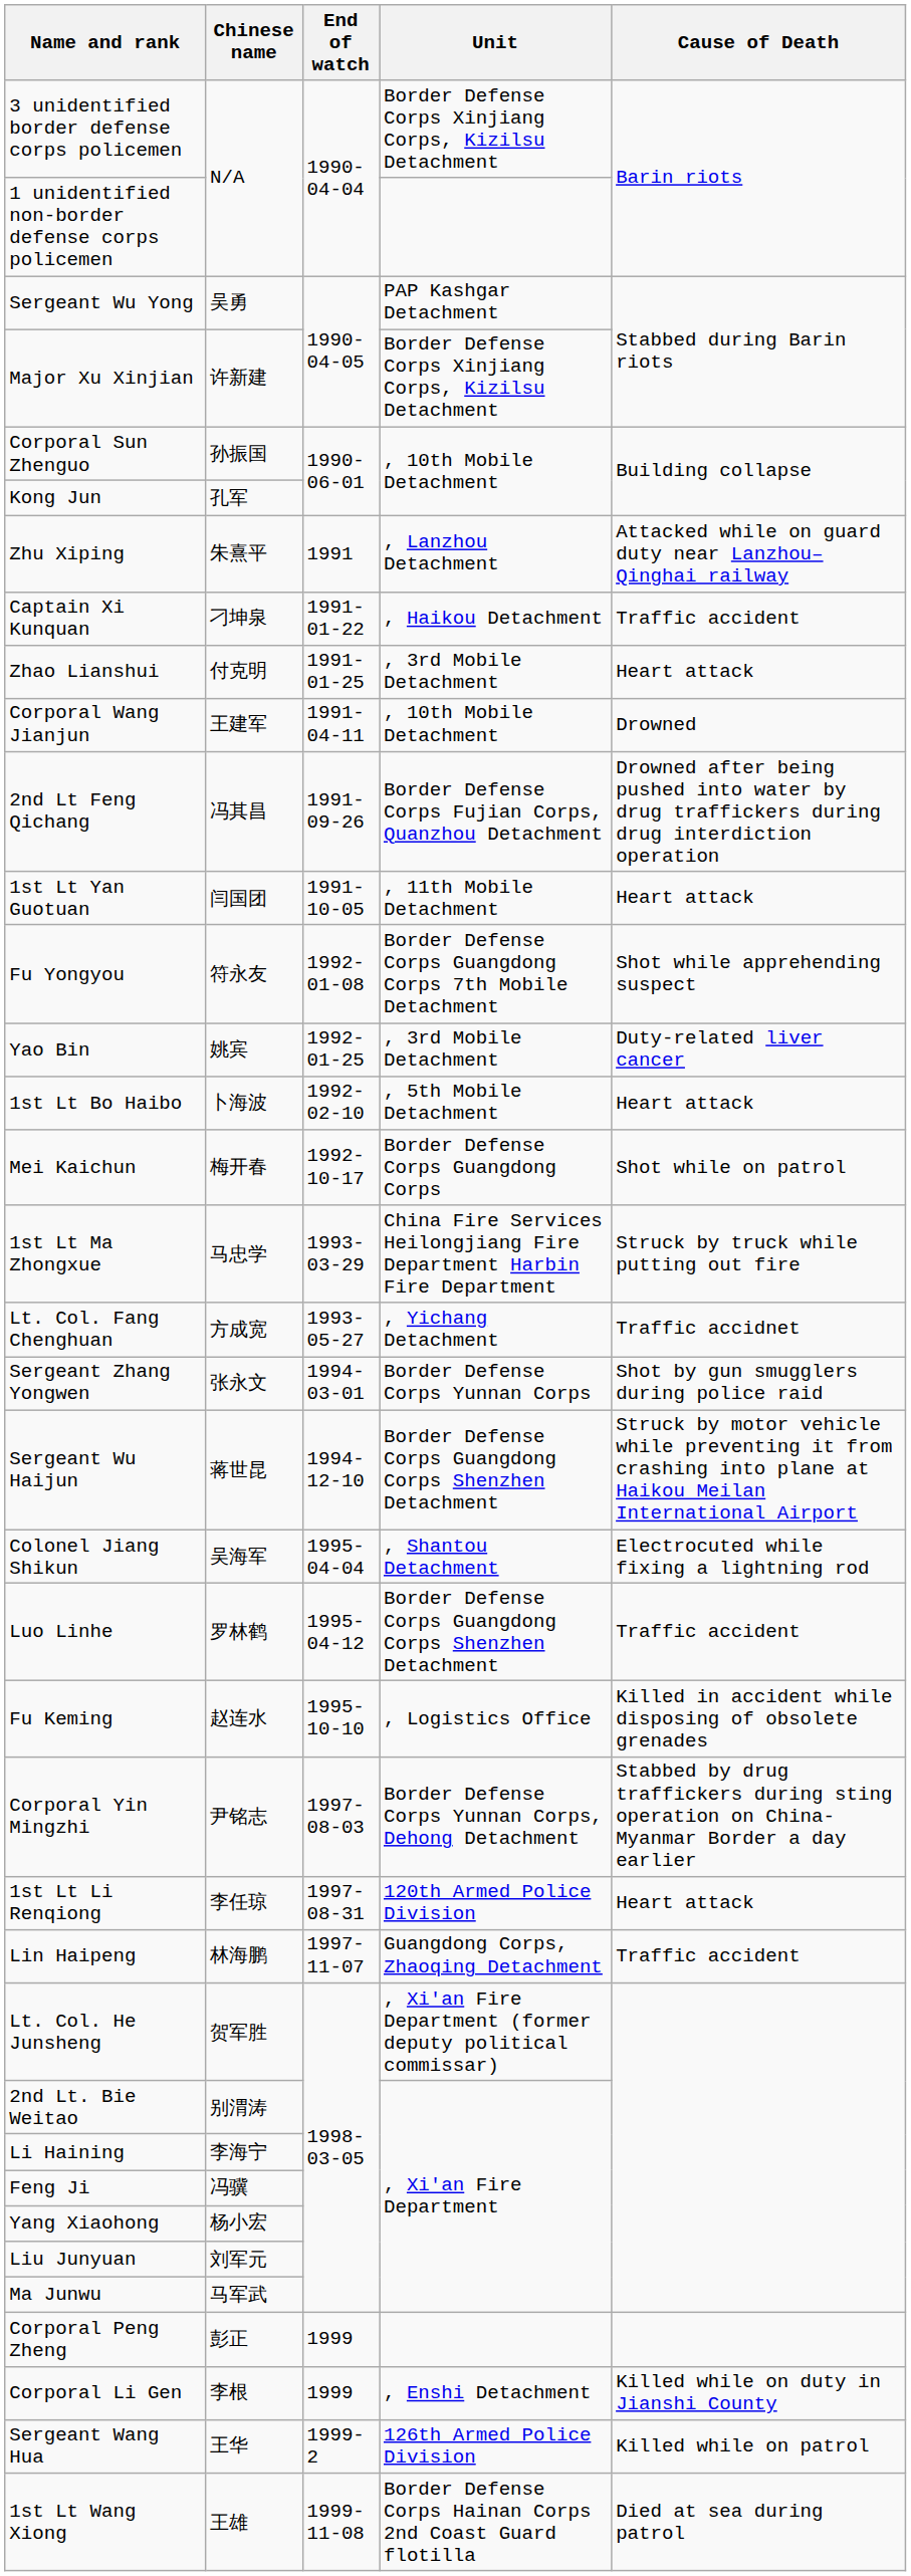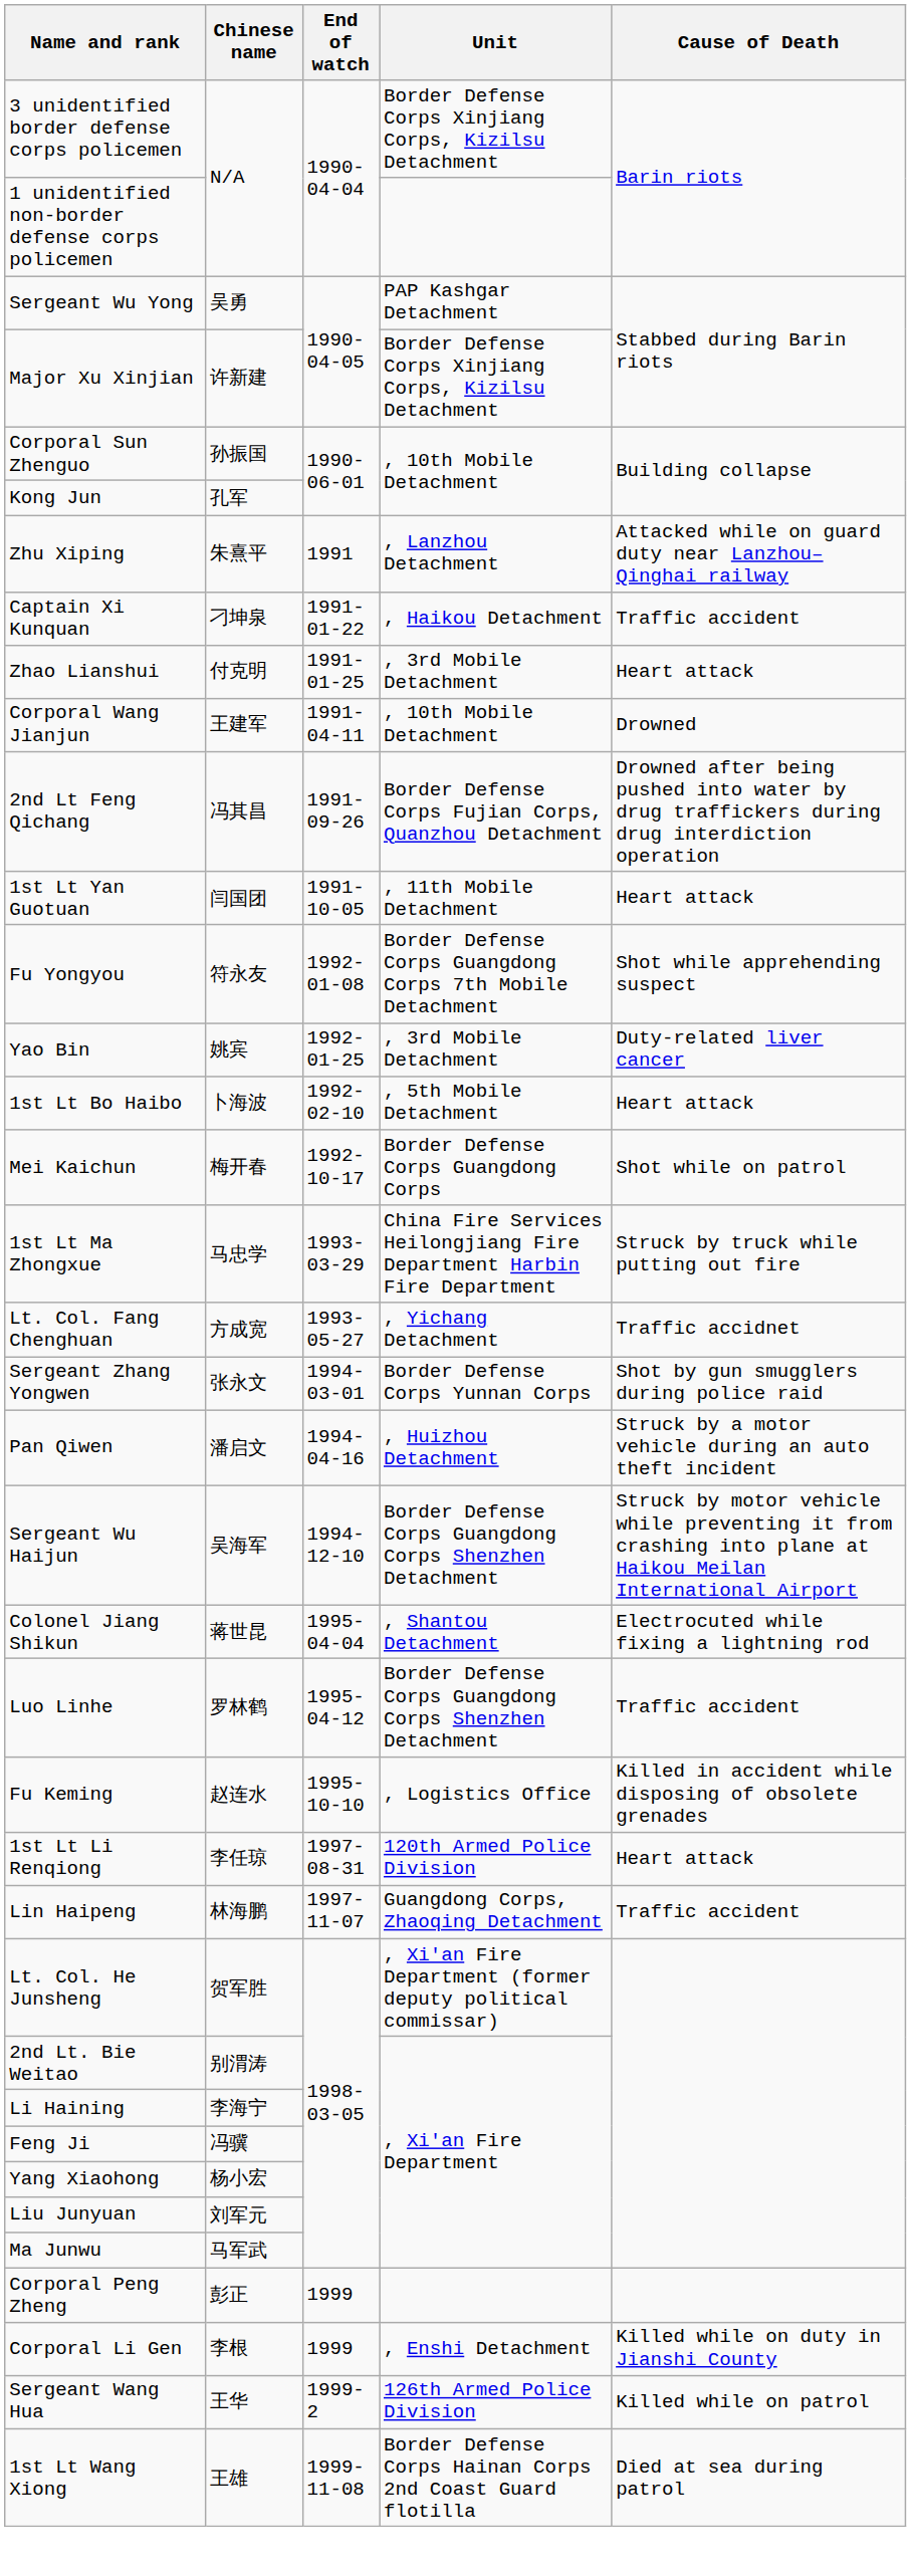+ row: Pan Qiwen | 潘启文 | 1994-04-16 | , Huizhou Detachment | Struck by a motor vehicle during an auto theft incident
Sergeant Wu Haijun | Chinese name: 蒋世昆 -> 吴海军
Colonel Jiang Shikun | Chinese name: 吴海军 -> 蒋世昆
- row: Corporal Yin Mingzhi | 尹铭志 | 1997-08-03 | Border Defense Corps Yunnan Corps, Dehong Detachment | Stabbed by drug traffickers during sting operation on China-Myanmar Border a day earlier
